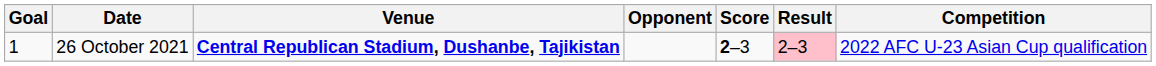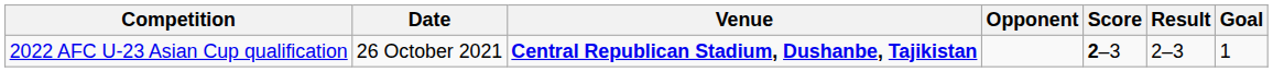columns swapped: Goal <-> Competition
26 October 2021 | Result: pink background -> no background
